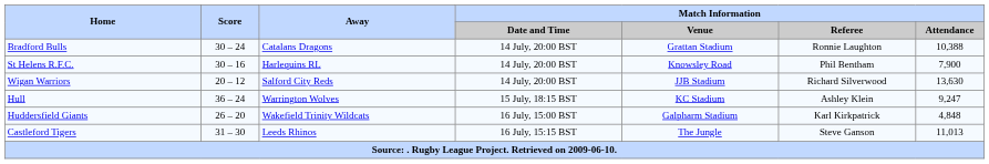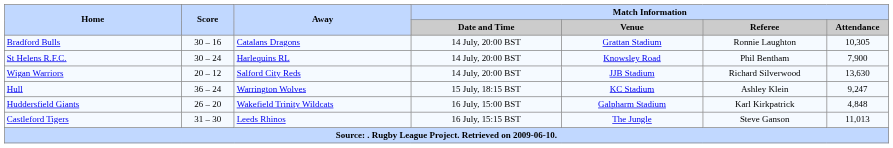Bradford Bulls | Score: 30 – 24 -> 30 – 16
Bradford Bulls | Match Information / Attendance: 10,388 -> 10,305
St Helens R.F.C. | Score: 30 – 16 -> 30 – 24
